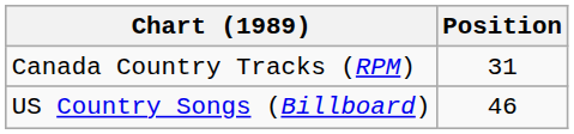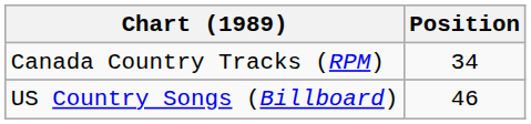Canada Country Tracks (RPM) | Position: 31 -> 34
